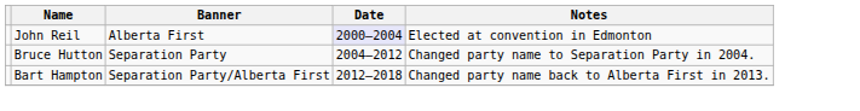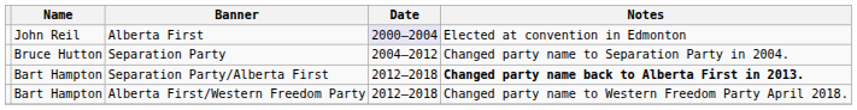Separation Party/Alberta First | Notes: normal -> bold
+ row: Bart Hampton | Alberta First/Western Freedom Party | 2012–2018 | Changed party name to Western Freedom Party April 2018.
